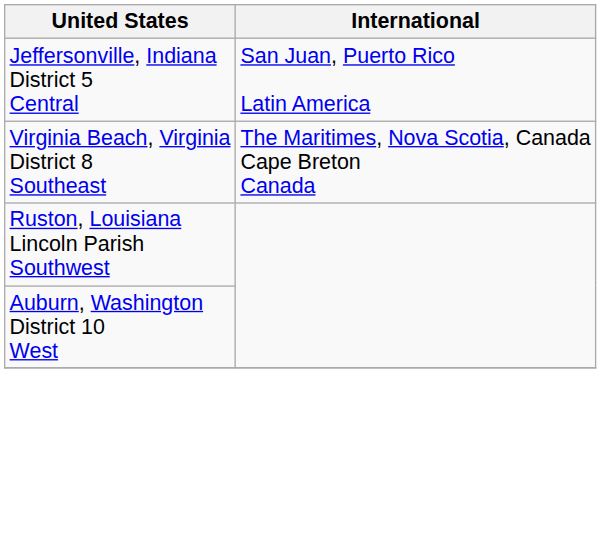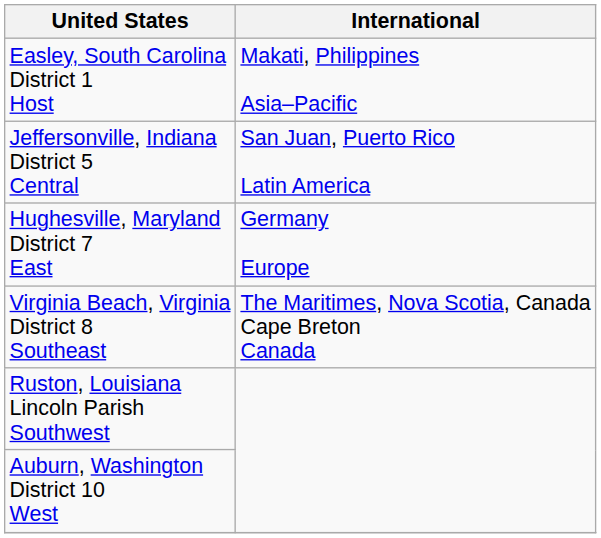+ row: Easley, South Carolina District 1 Host | Makati, Philippines Asia–Pacific
+ row: Hughesville, Maryland District 7 East | Germany Europe
